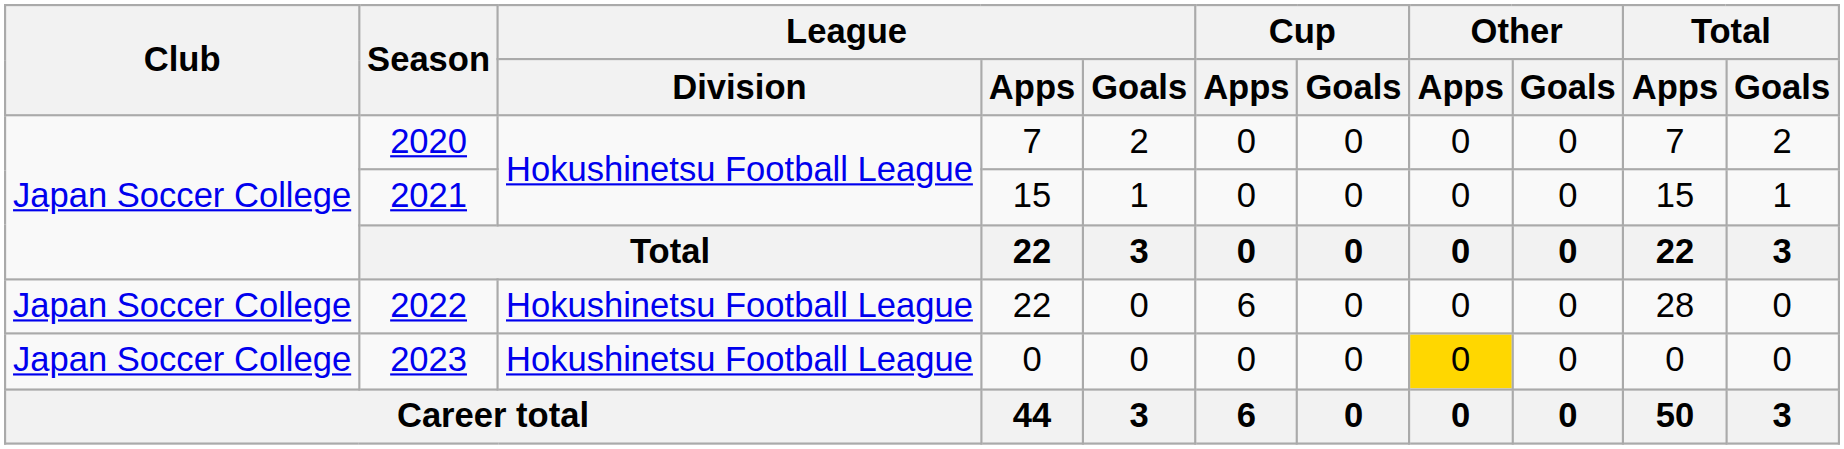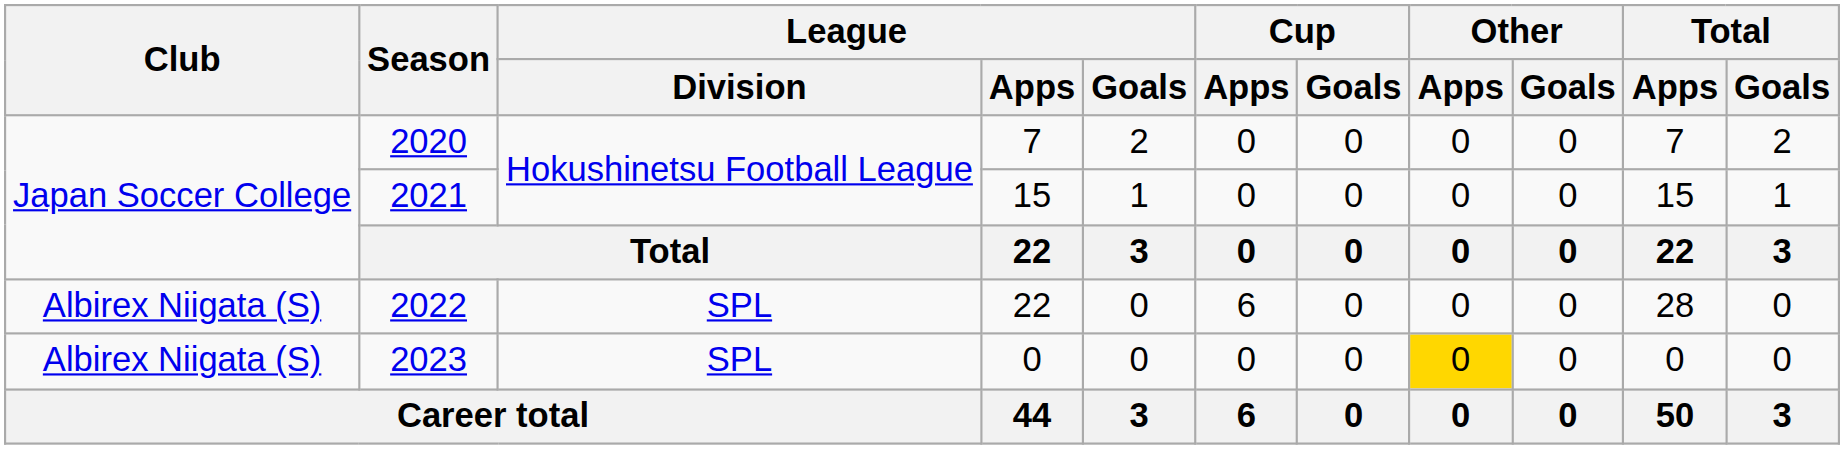2022 | Club: Japan Soccer College -> Albirex Niigata (S)
2022 | League / Division: Hokushinetsu Football League -> SPL
2023 | Club: Japan Soccer College -> Albirex Niigata (S)
2023 | League / Division: Hokushinetsu Football League -> SPL
